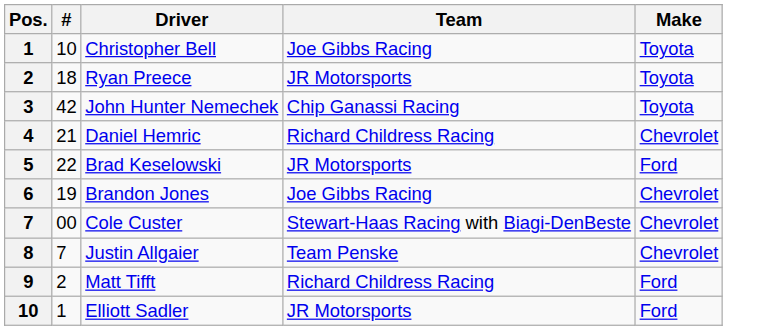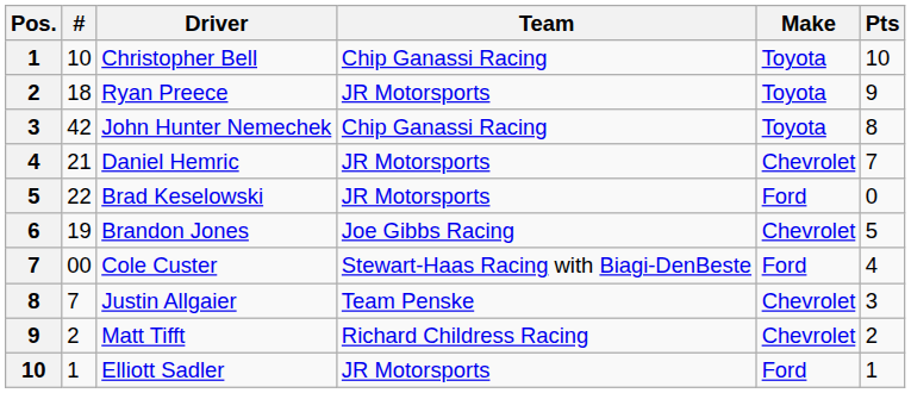+ column: Pts | 10 | 9 | 8 | 7 | 0 | 5 | 4 | 3 | 2 | 1
Christopher Bell | Team: Joe Gibbs Racing -> Chip Ganassi Racing
Daniel Hemric | Team: Richard Childress Racing -> JR Motorsports
Cole Custer | Make: Chevrolet -> Ford
Matt Tifft | Make: Ford -> Chevrolet
